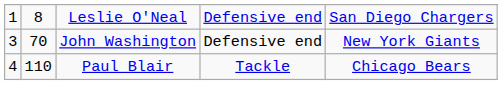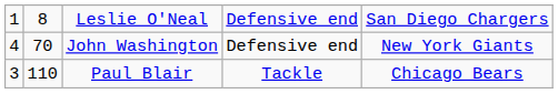John Washington | column 1: 3 -> 4
Paul Blair | column 1: 4 -> 3
